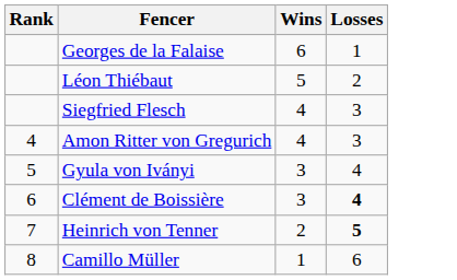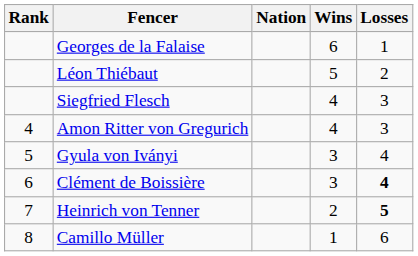+ column: Nation
